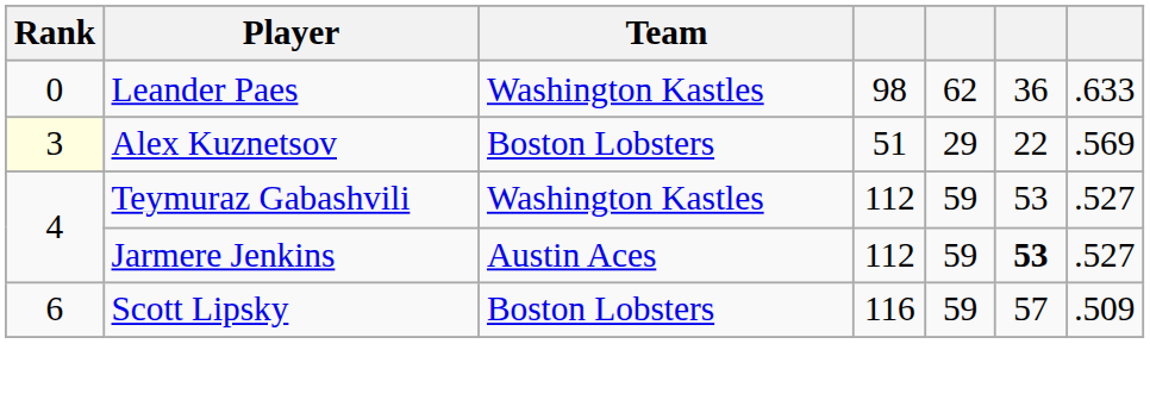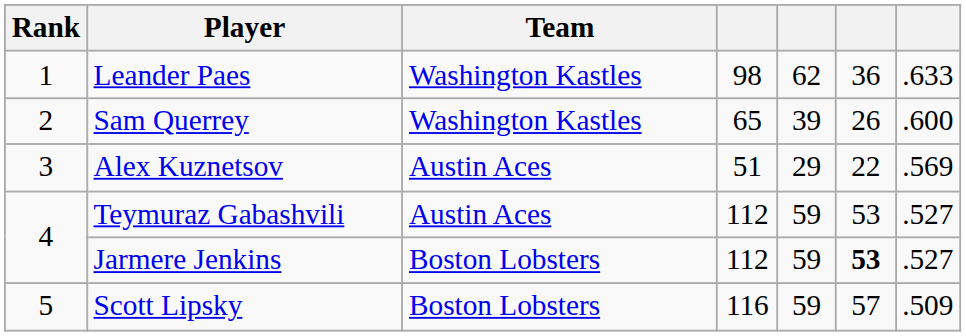Leander Paes | Rank: 0 -> 1
+ row: 2 | Sam Querrey | Washington Kastles | 65 | 39 | 26 | .600
Alex Kuznetsov | Rank: lightyellow background -> no background
Alex Kuznetsov | Team: Boston Lobsters -> Austin Aces
Teymuraz Gabashvili | Team: Washington Kastles -> Austin Aces
Jarmere Jenkins | Team: Austin Aces -> Boston Lobsters
Scott Lipsky | Rank: 6 -> 5
